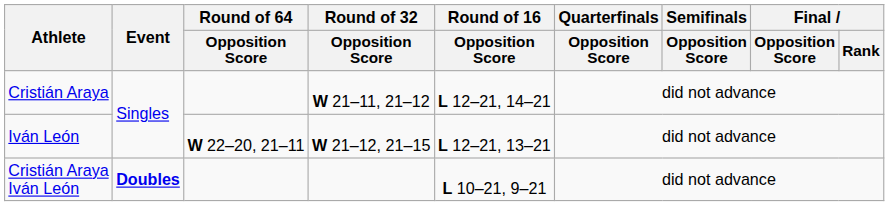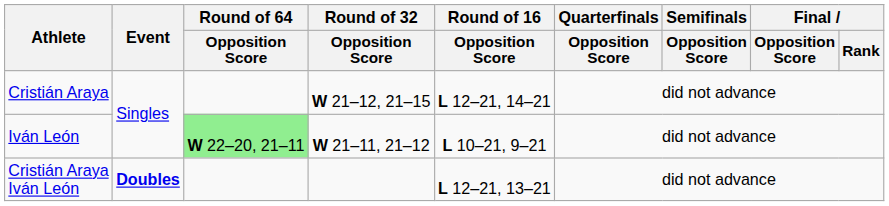Cristián Araya | Round of 32 / Opposition Score: W 21–11, 21–12 -> W 21–12, 21–15
Iván León | Round of 64 / Opposition Score: no background -> lightgreen background
Iván León | Round of 32 / Opposition Score: W 21–12, 21–15 -> W 21–11, 21–12
Iván León | Round of 16 / Opposition Score: L 12–21, 13–21 -> L 10–21, 9–21
Cristián Araya Iván León | Round of 16 / Opposition Score: L 10–21, 9–21 -> L 12–21, 13–21
